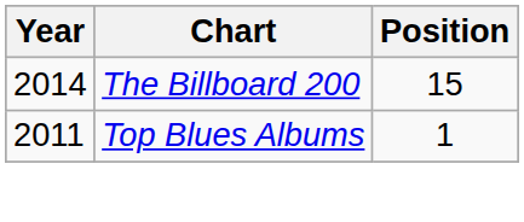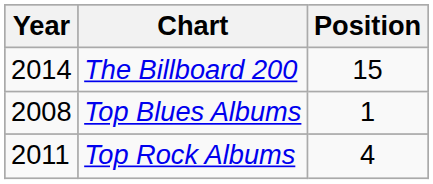Top Blues Albums | Year: 2011 -> 2008
+ row: 2011 | Top Rock Albums | 4
